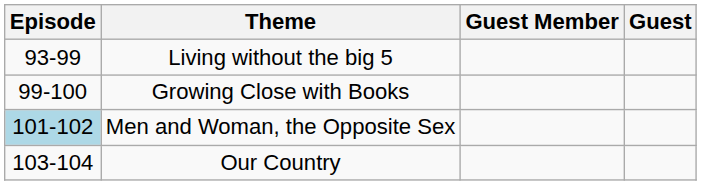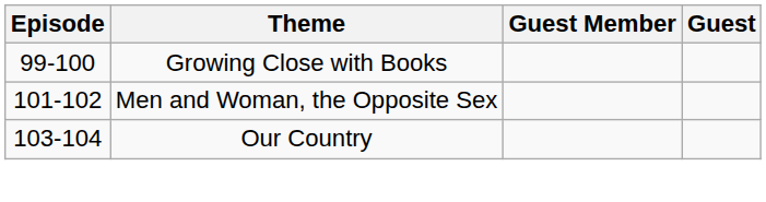- row: 93-99 | Living without the big 5
Men and Woman, the Opposite Sex | Episode: lightblue background -> no background
